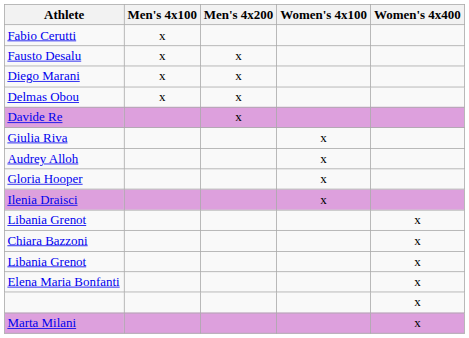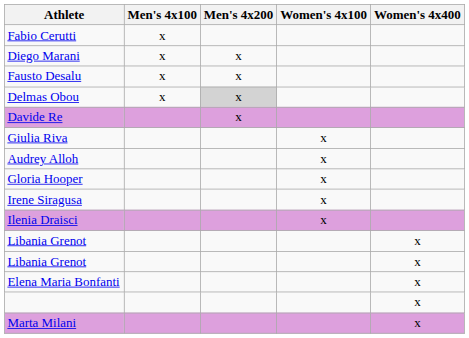rows swapped: Fausto Desalu <-> Diego Marani
Delmas Obou | Men's 4x200: no background -> lightgrey background
+ row: Irene Siragusa | x
- row: Chiara Bazzoni | x
